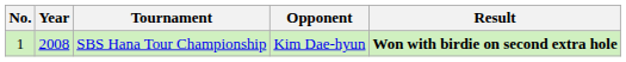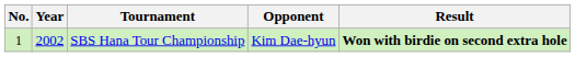SBS Hana Tour Championship | Year: 2008 -> 2002
